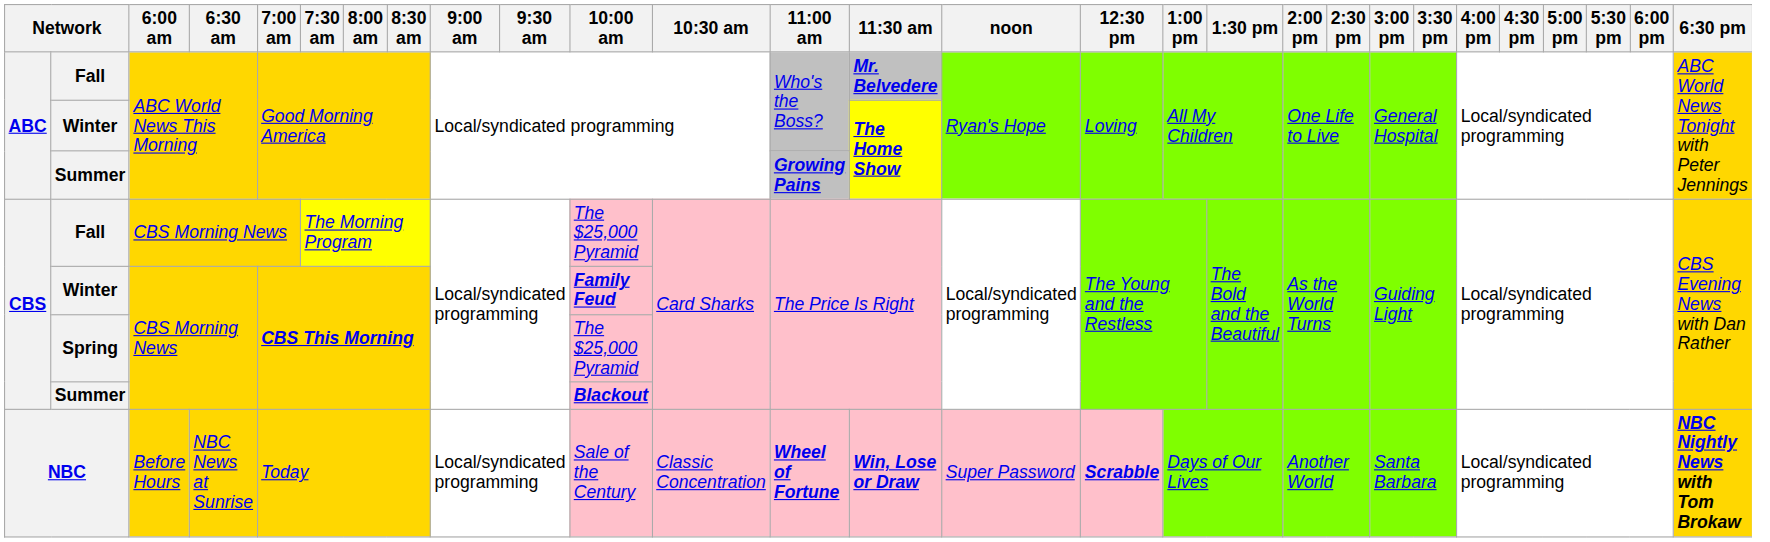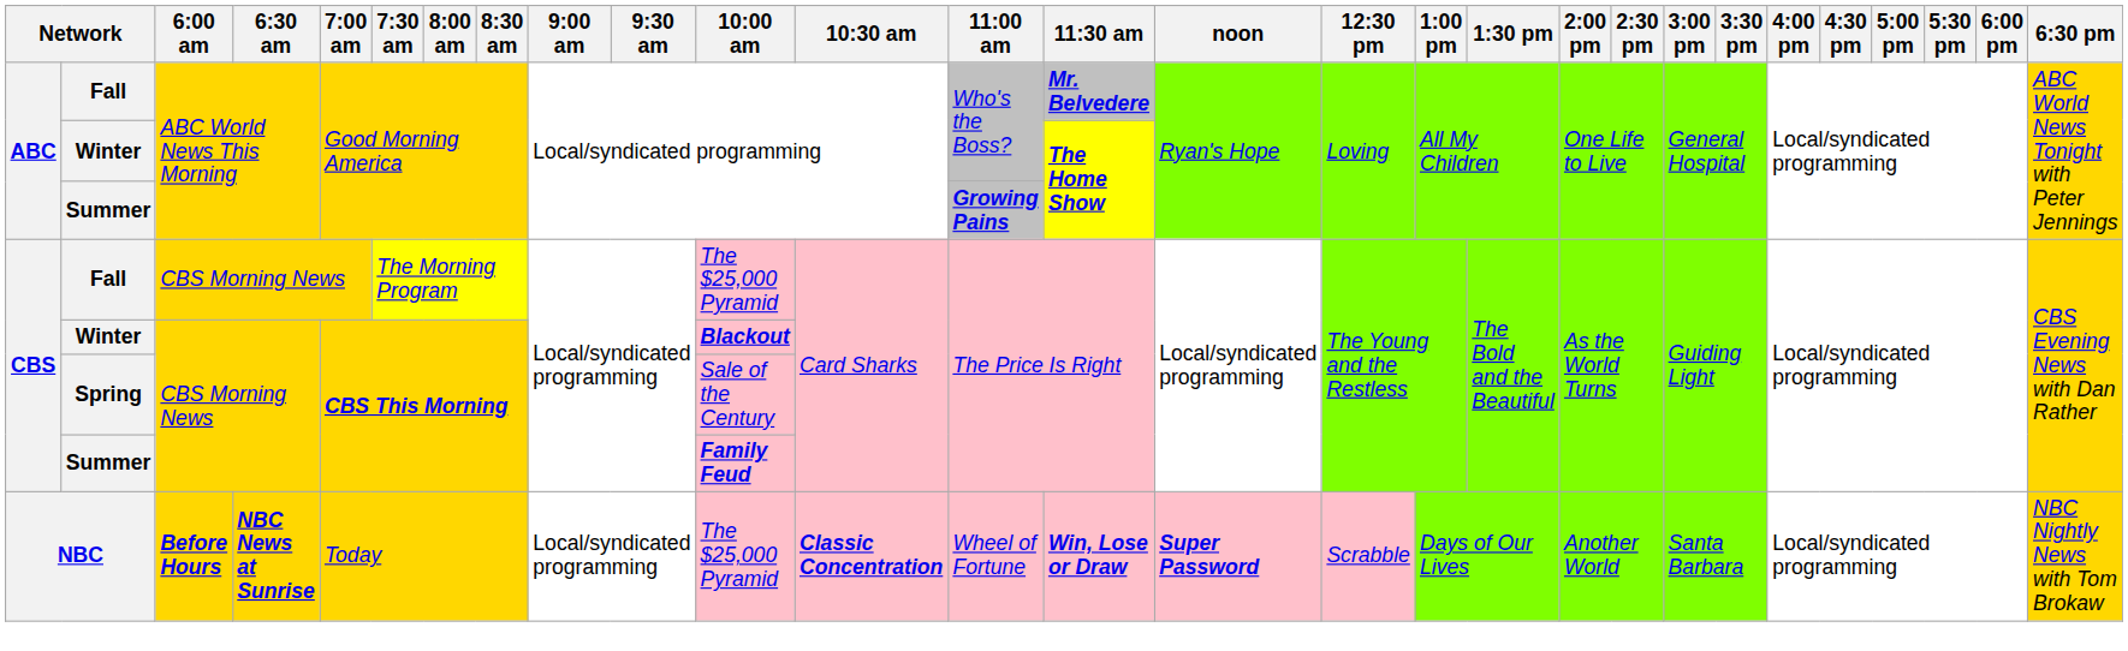CBS / Winter | 10:00 am: Family Feud -> Blackout
Spring | 10:00 am: The $25,000 Pyramid -> Sale of the Century
CBS / Summer | 10:00 am: Blackout -> Family Feud
NBC | 6:00 am: normal -> bold
NBC | 6:30 am: normal -> bold
NBC | 10:00 am: Sale of the Century -> The $25,000 Pyramid
NBC | 10:30 am: normal -> bold
NBC | 11:00 am: bold -> normal
NBC | noon: normal -> bold
NBC | 12:30 pm: bold -> normal
NBC | 6:30 pm: bold -> normal
